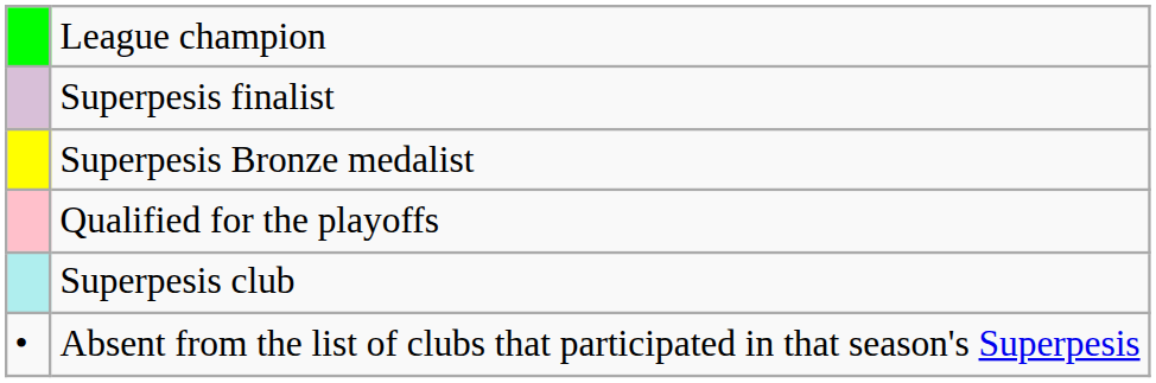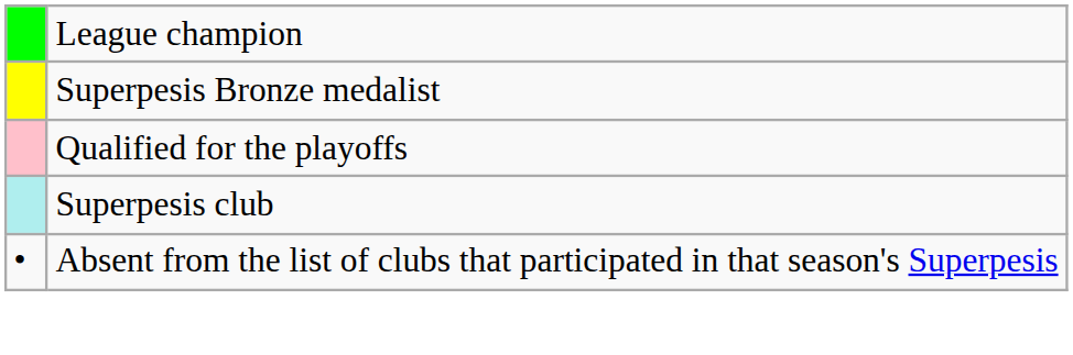- row: Superpesis finalist
